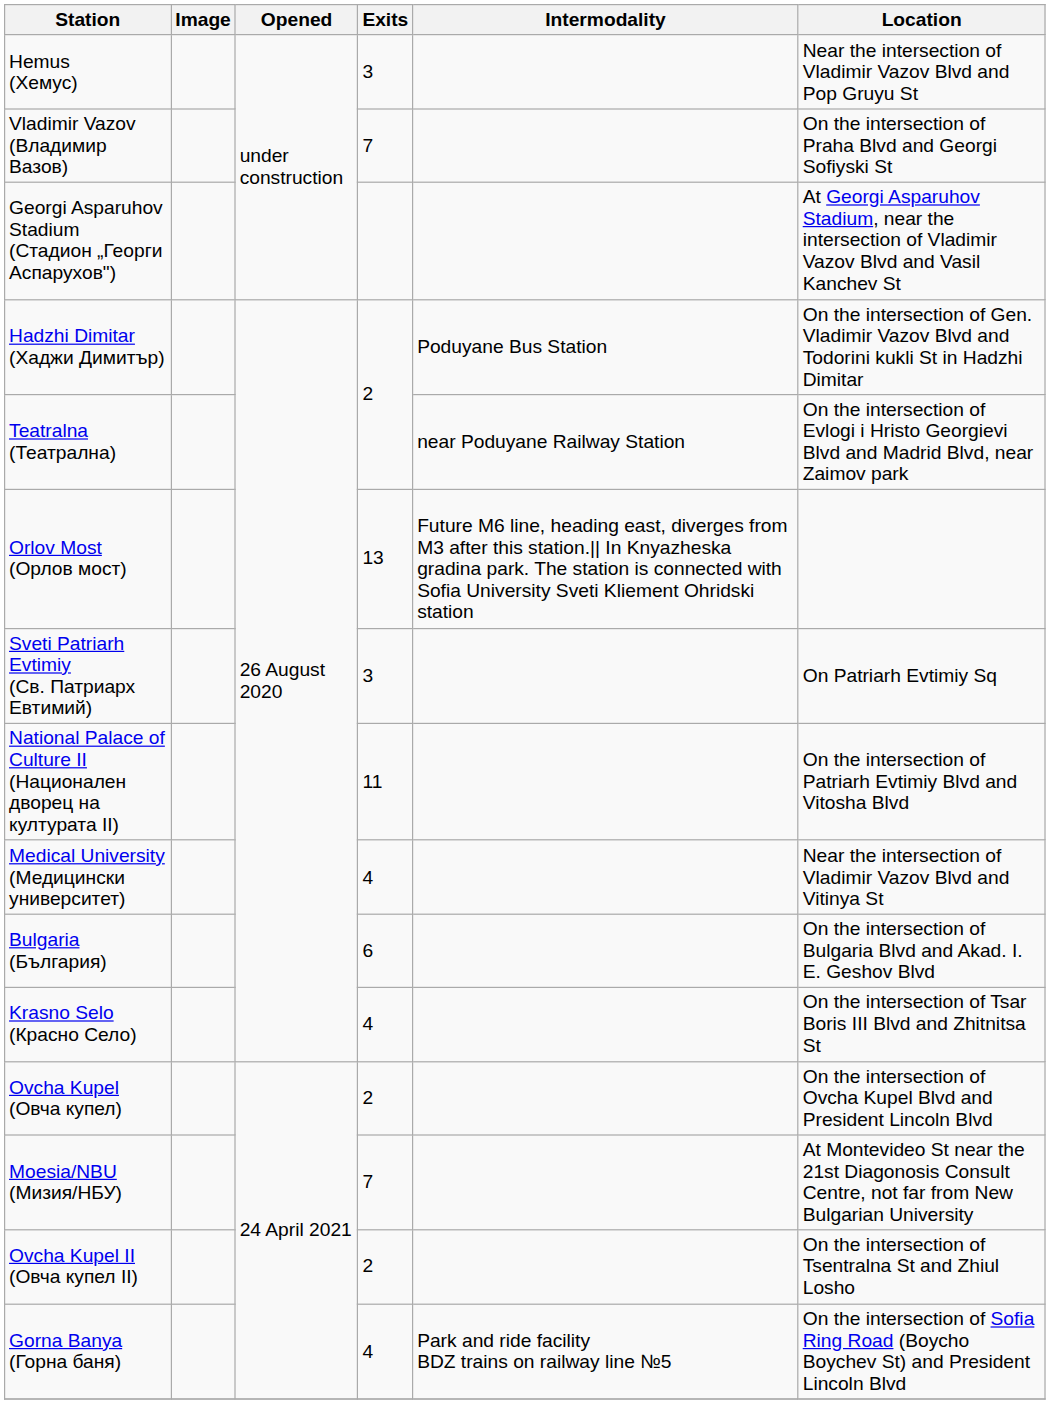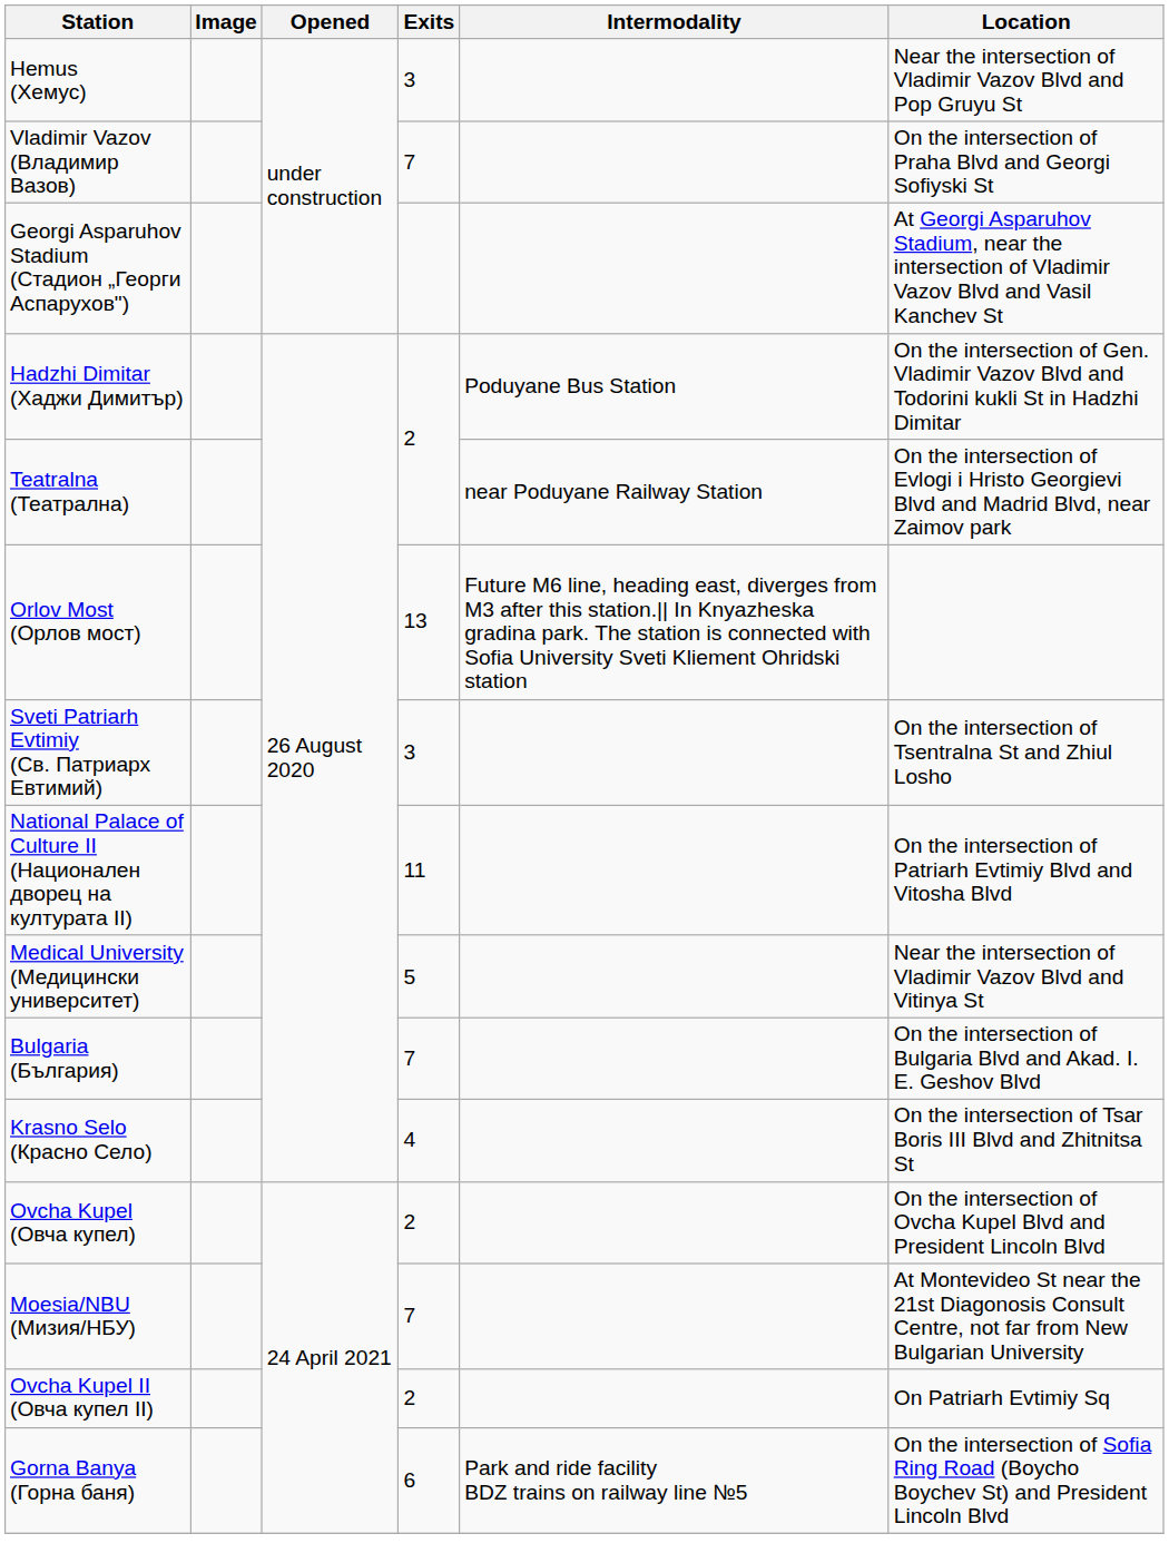Sveti Patriarh Evtimiy (Св. Патриарх Евтимий) | Location: On Patriarh Evtimiy Sq -> On the intersection of Tsentralna St and Zhiul Losho
Medical University (Медицински университет) | Exits: 4 -> 5
Bulgaria (България) | Exits: 6 -> 7
Ovcha Kupel II (Овча купел II) | Location: On the intersection of Tsentralna St and Zhiul Losho -> On Patriarh Evtimiy Sq
Gorna Banya (Горна баня) | Exits: 4 -> 6
